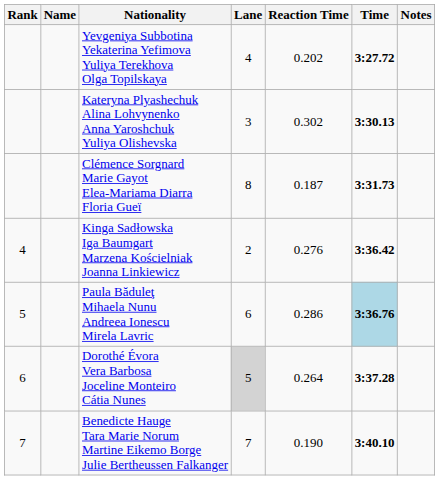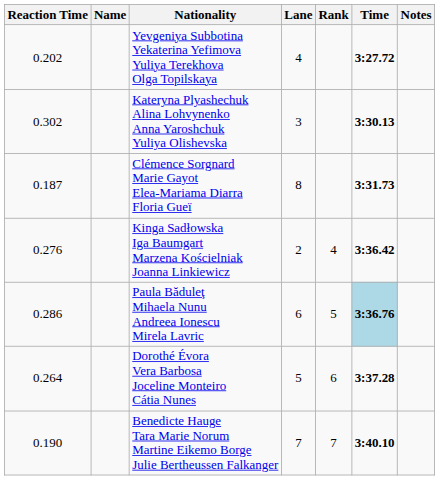columns swapped: Rank <-> Reaction Time
Dorothé Évora Vera Barbosa Joceline Monteiro Cátia Nunes | Lane: lightgrey background -> no background
